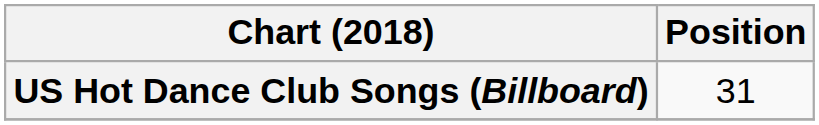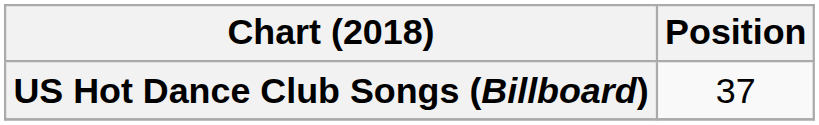US Hot Dance Club Songs (Billboard) | Position: 31 -> 37
